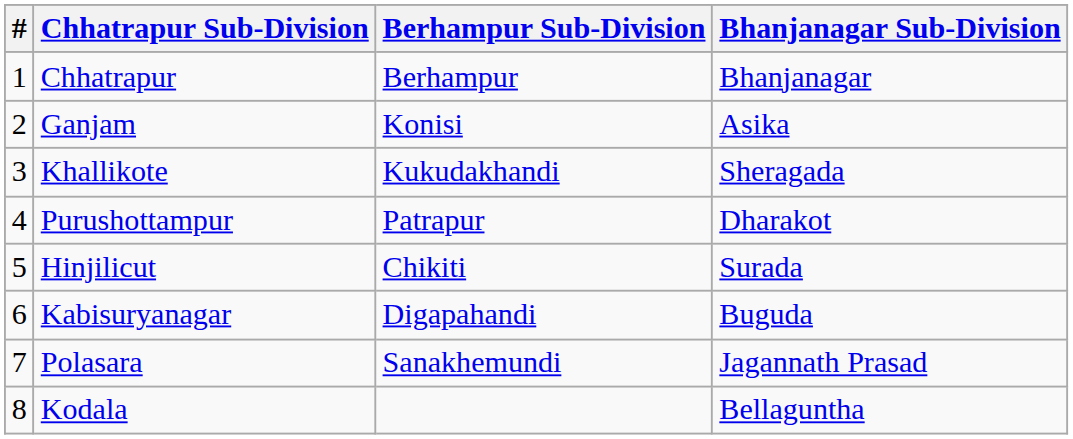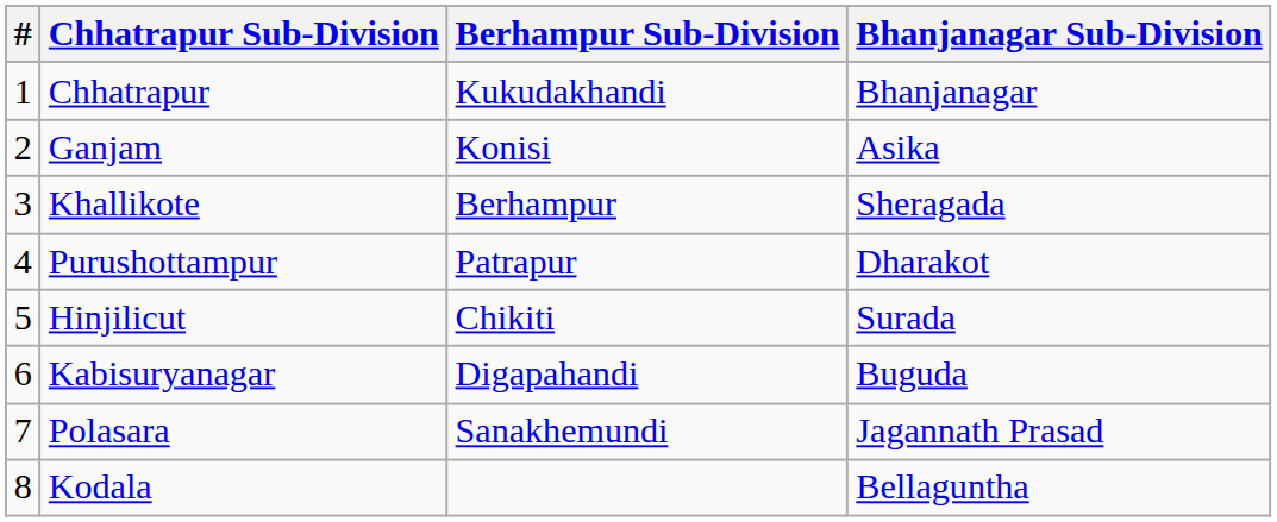Chhatrapur | Berhampur Sub-Division: Berhampur -> Kukudakhandi
Khallikote | Berhampur Sub-Division: Kukudakhandi -> Berhampur
